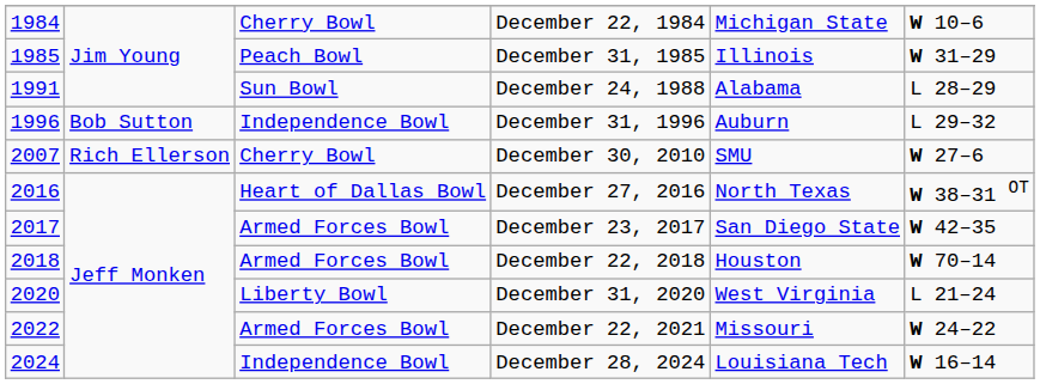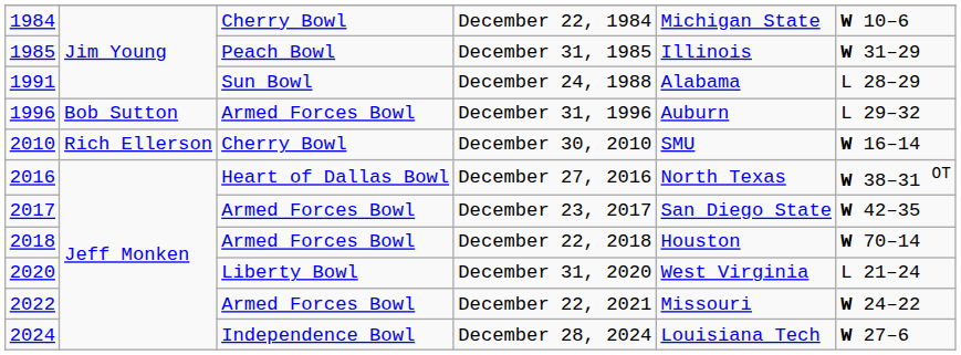December 31, 1996 | column 3: Independence Bowl -> Armed Forces Bowl
December 30, 2010 | column 1: 2007 -> 2010
December 30, 2010 | column 6: W 27–6 -> W 16–14
December 28, 2024 | column 6: W 16–14 -> W 27–6
